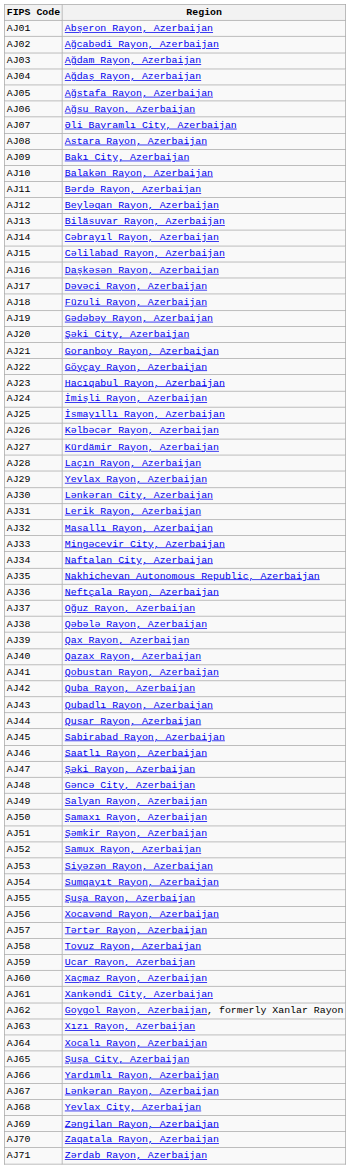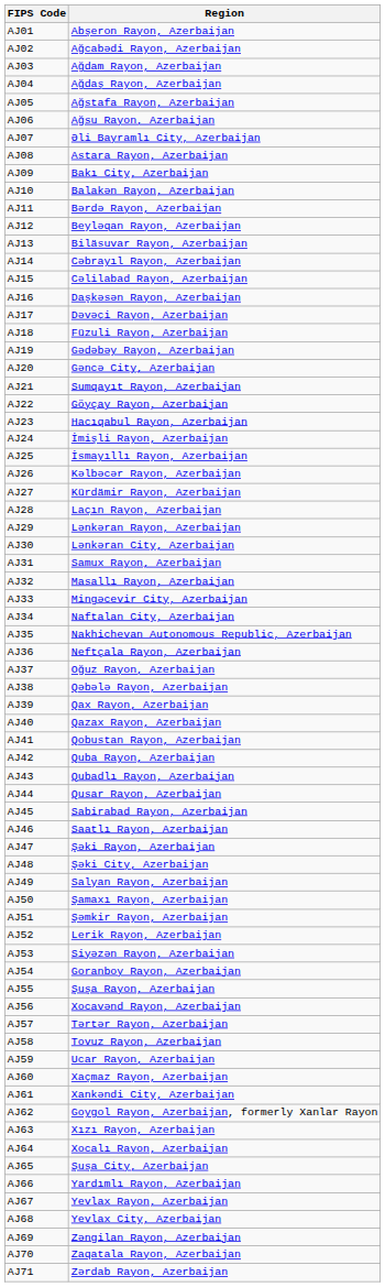AJ20 | Region: Şǝki City, Azerbaijan -> Gǝncǝ City, Azerbaijan
AJ21 | Region: Goranboy Rayon, Azerbaijan -> Sumqayıt Rayon, Azerbaijan
AJ29 | Region: Yevlax Rayon, Azerbaijan -> Lǝnkǝran Rayon, Azerbaijan
AJ31 | Region: Lerik Rayon, Azerbaijan -> Samux Rayon, Azerbaijan
AJ48 | Region: Gǝncǝ City, Azerbaijan -> Şǝki City, Azerbaijan
AJ52 | Region: Samux Rayon, Azerbaijan -> Lerik Rayon, Azerbaijan
AJ54 | Region: Sumqayıt Rayon, Azerbaijan -> Goranboy Rayon, Azerbaijan
AJ67 | Region: Lǝnkǝran Rayon, Azerbaijan -> Yevlax Rayon, Azerbaijan
